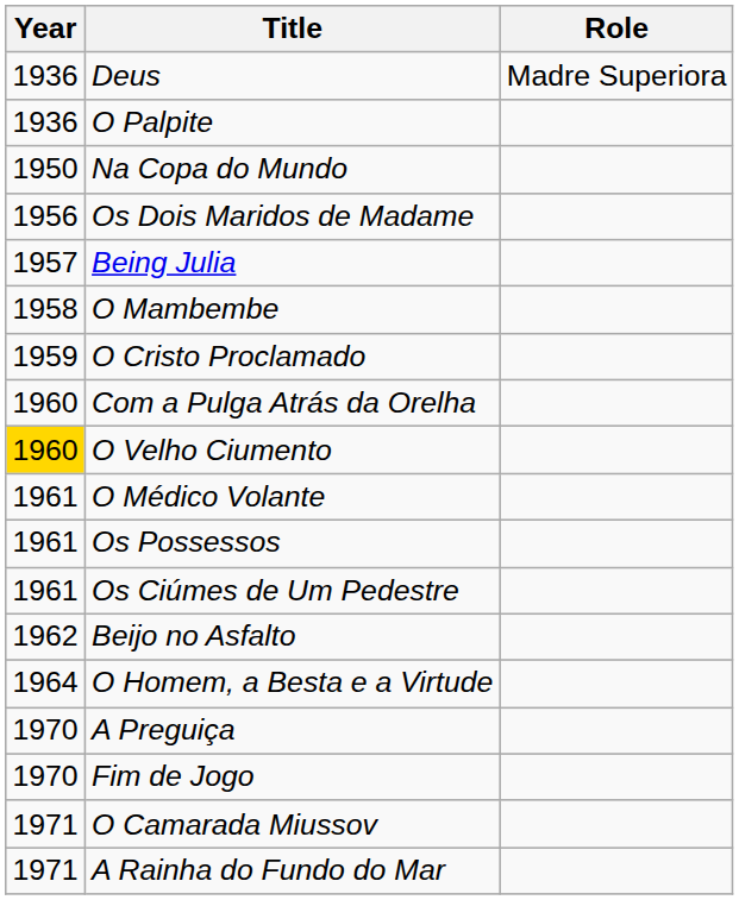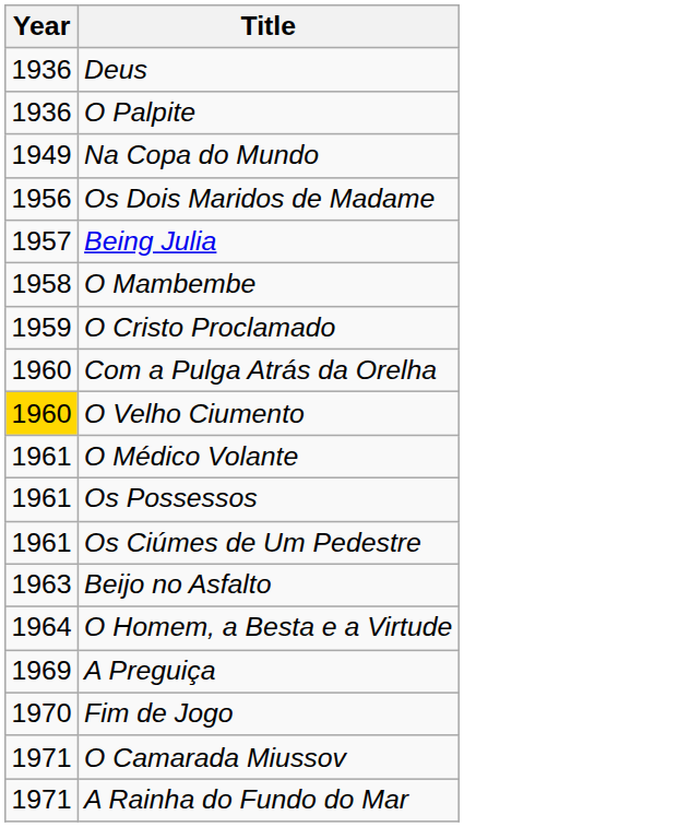- column: Role | Madre Superiora
Na Copa do Mundo | Year: 1950 -> 1949
Beijo no Asfalto | Year: 1962 -> 1963
A Preguiça | Year: 1970 -> 1969
